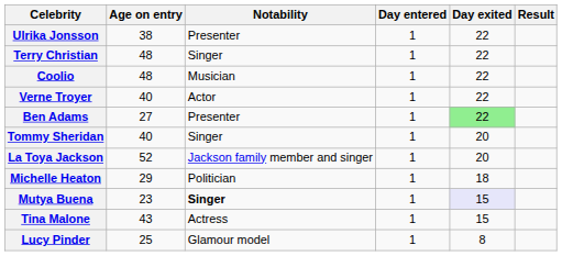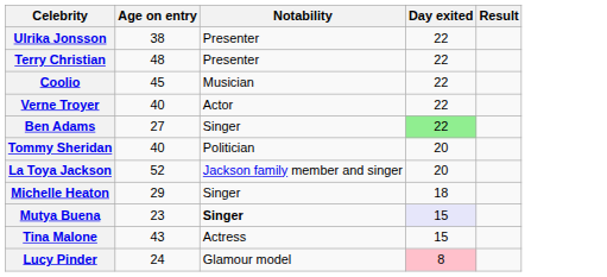- column: Day entered | 1 | 1 | 1 | 1 | 1 | 1 | 1 | 1 | 1 | 1 | 1
Terry Christian | Notability: Singer -> Presenter
Coolio | Age on entry: 48 -> 45
Ben Adams | Notability: Presenter -> Singer
Tommy Sheridan | Notability: Singer -> Politician
Michelle Heaton | Notability: Politician -> Singer
Lucy Pinder | Age on entry: 25 -> 24
Lucy Pinder | Day exited: no background -> pink background
